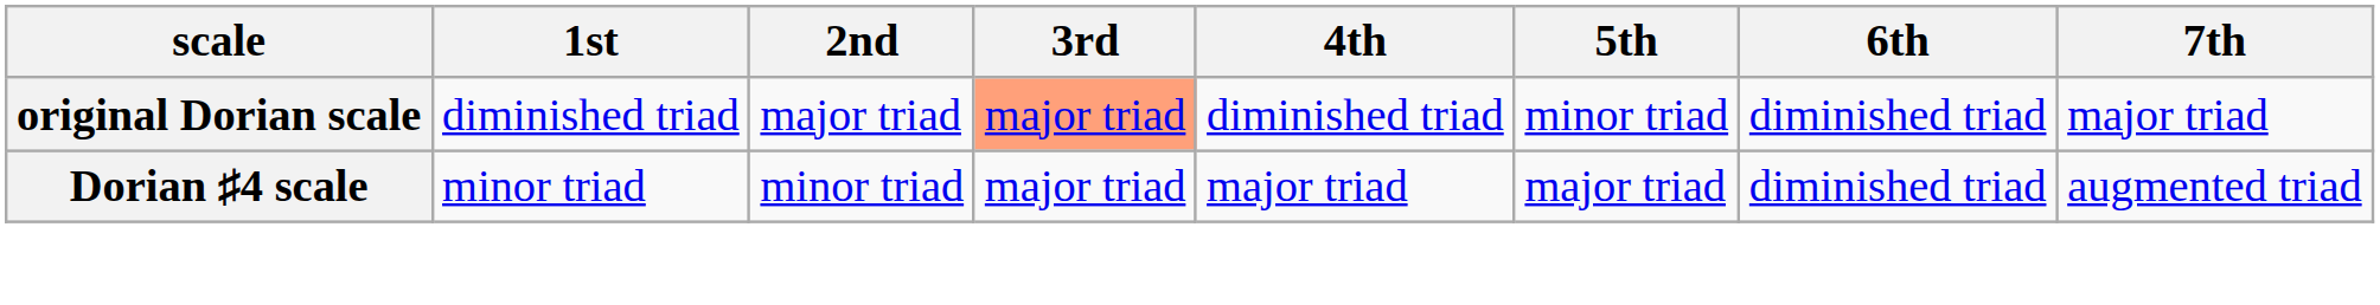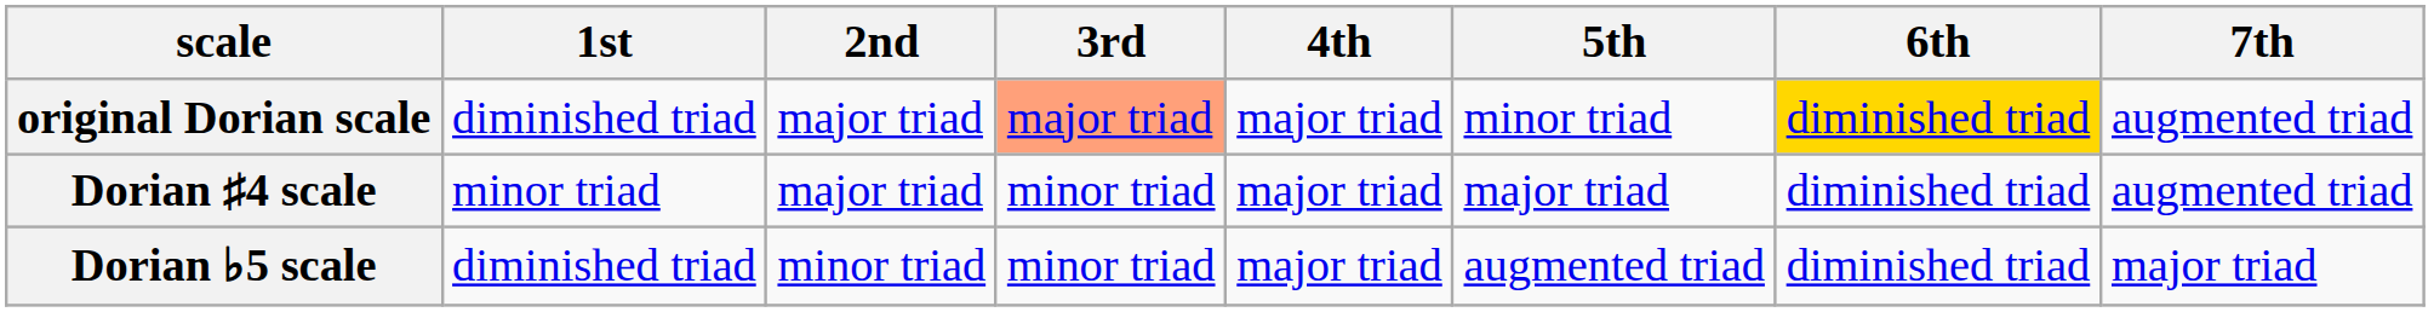original Dorian scale | 4th: diminished triad -> major triad
original Dorian scale | 6th: no background -> gold background
original Dorian scale | 7th: major triad -> augmented triad
Dorian ♯4 scale | 2nd: minor triad -> major triad
Dorian ♯4 scale | 3rd: major triad -> minor triad
+ row: Dorian ♭5 scale | diminished triad | minor triad | minor triad | major triad | augmented triad | diminished triad | major triad
